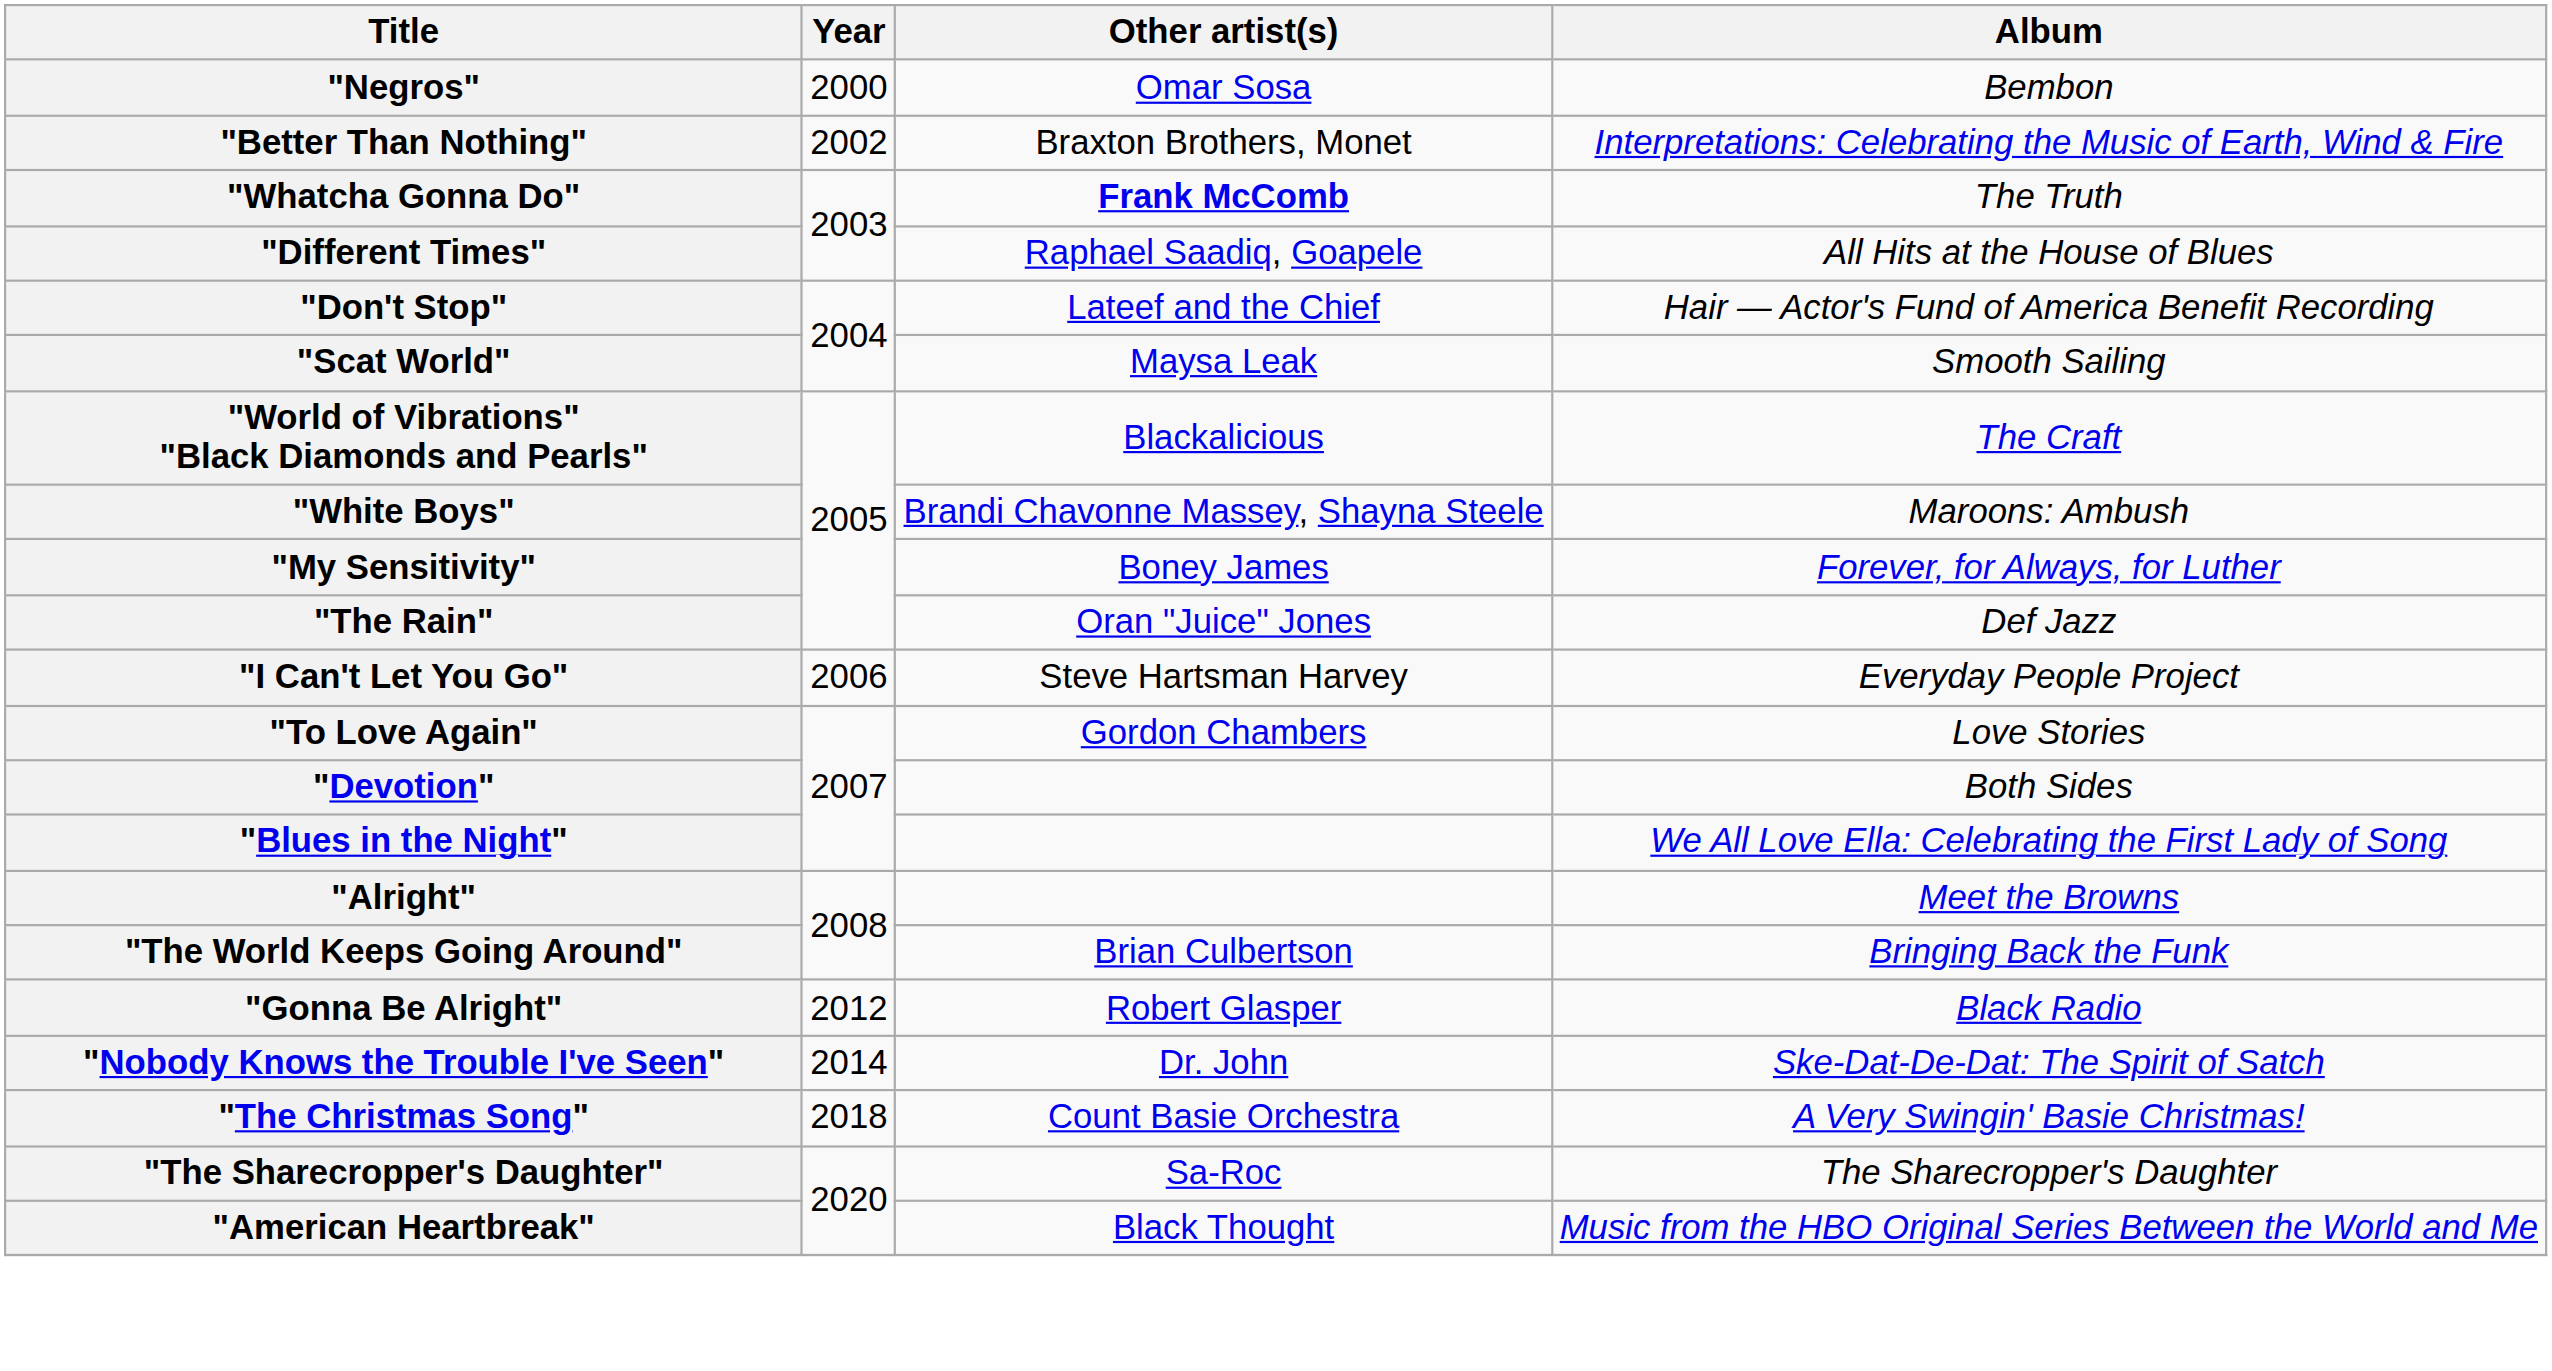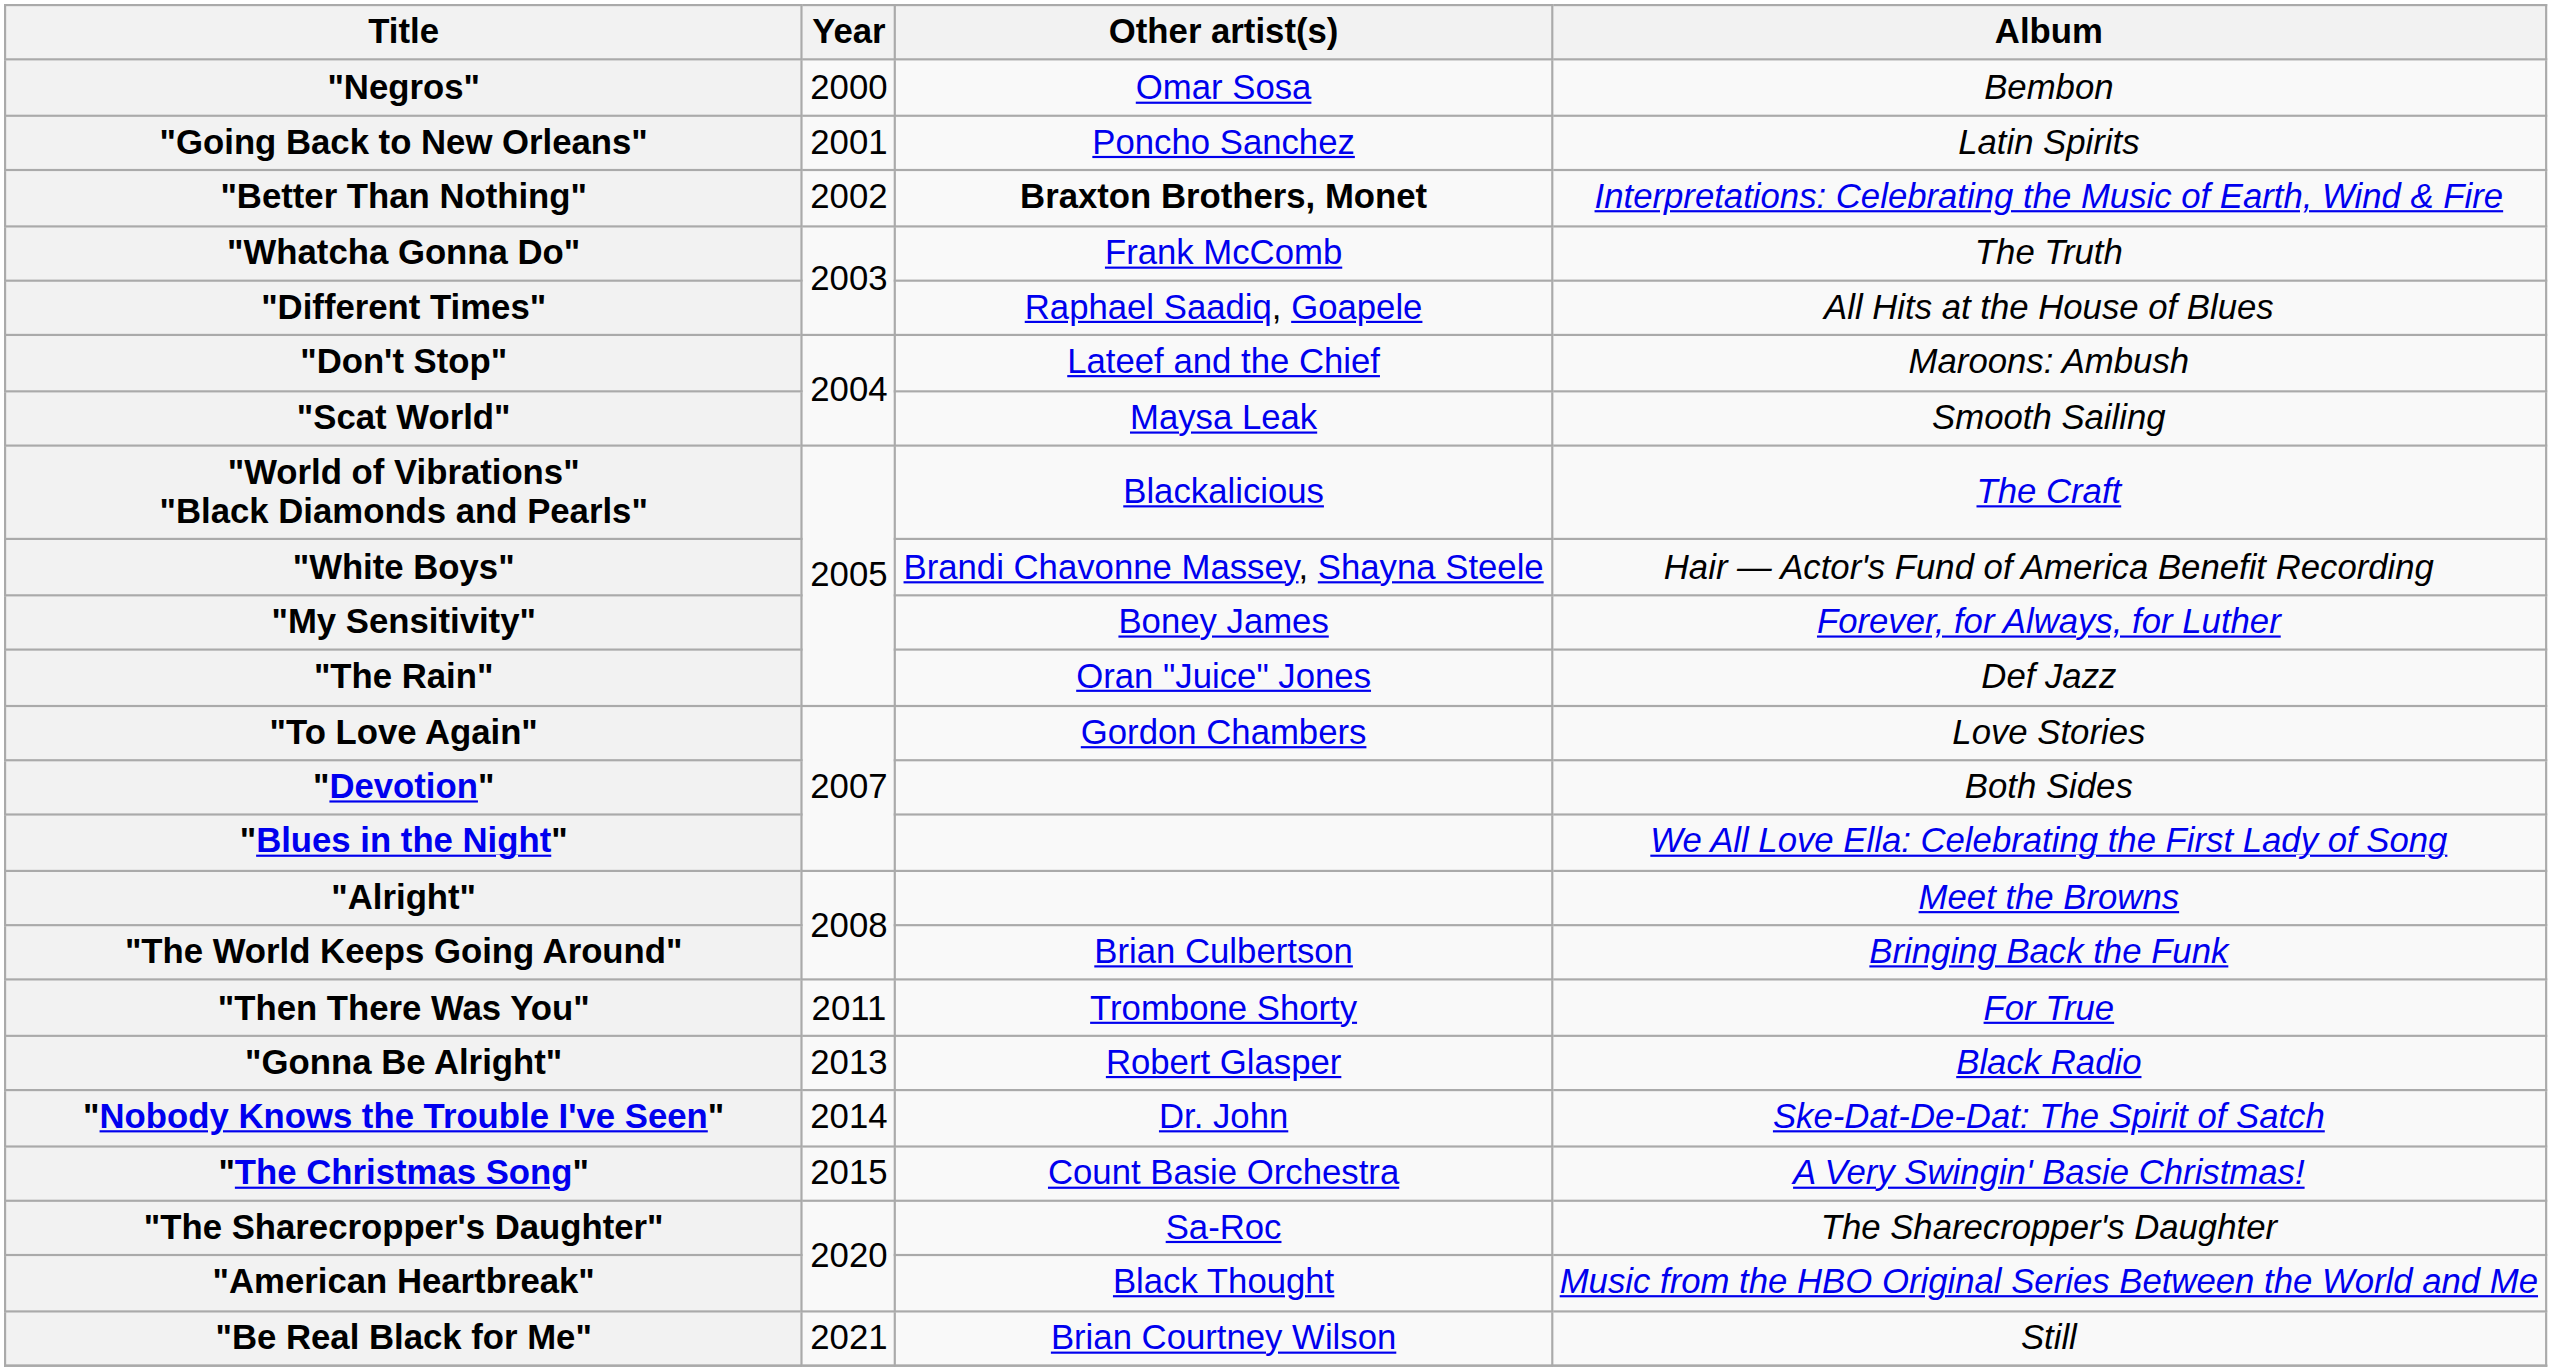+ row: "Going Back to New Orleans" | 2001 | Poncho Sanchez | Latin Spirits
"Better Than Nothing" | Other artist(s): normal -> bold
"Whatcha Gonna Do" | Other artist(s): bold -> normal
"Don't Stop" | Album: Hair — Actor's Fund of America Benefit Recording -> Maroons: Ambush
"White Boys" | Album: Maroons: Ambush -> Hair — Actor's Fund of America Benefit Recording
- row: "I Can't Let You Go" | 2006 | Steve Hartsman Harvey | Everyday People Project
+ row: "Then There Was You" | 2011 | Trombone Shorty | For True
"Gonna Be Alright" | Year: 2012 -> 2013
"The Christmas Song" | Year: 2018 -> 2015
+ row: "Be Real Black for Me" | 2021 | Brian Courtney Wilson | Still
